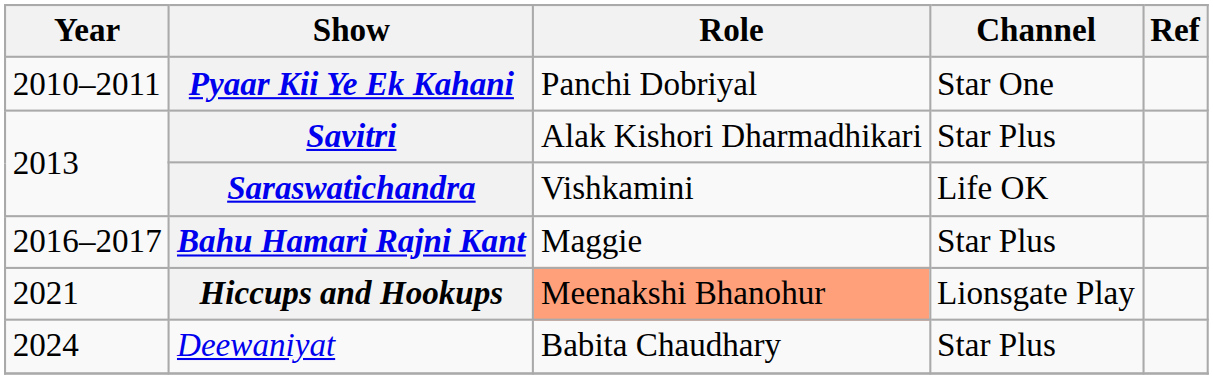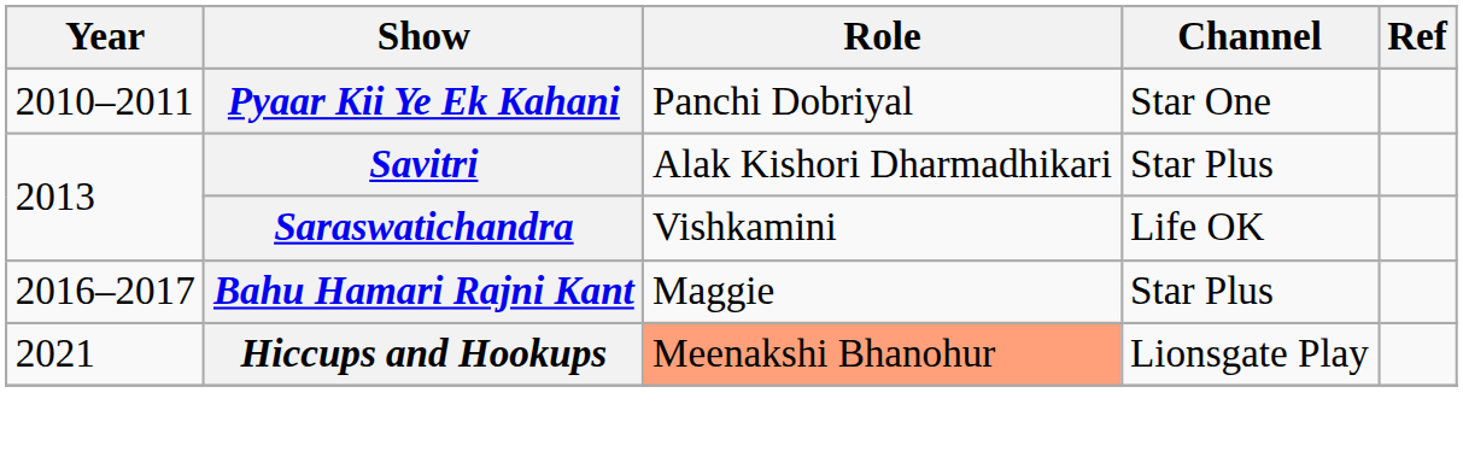- row: 2024 | Deewaniyat | Babita Chaudhary | Star Plus
